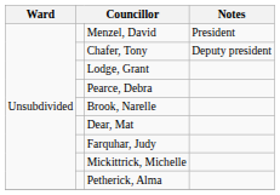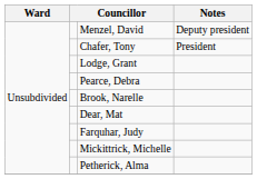Menzel, David | Notes: President -> Deputy president
Chafer, Tony | Notes: Deputy president -> President
